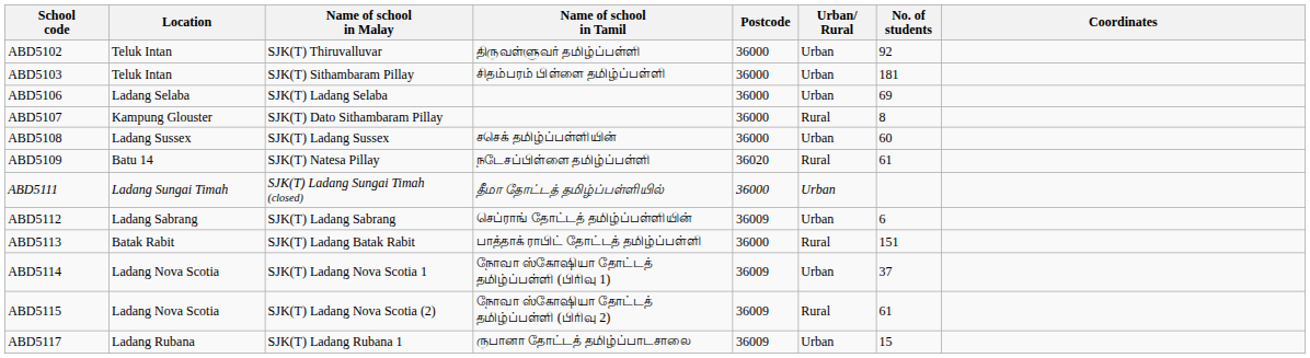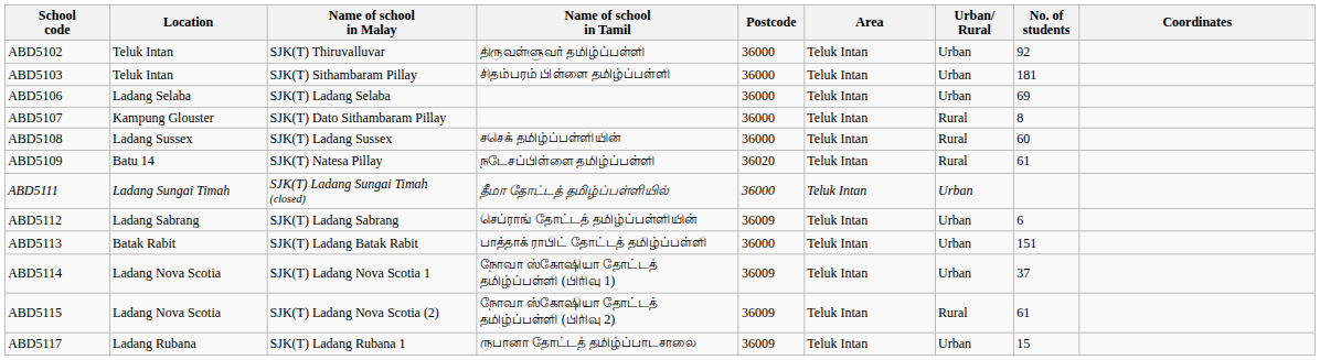+ column: Area | Teluk Intan | Teluk Intan | Teluk Intan | Teluk Intan | Teluk Intan | Teluk Intan | Teluk Intan | Teluk Intan | Teluk Intan | Teluk Intan | Teluk Intan | Teluk Intan
ABD5108 | Urban/ Rural: Urban -> Rural
ABD5113 | Urban/ Rural: Rural -> Urban
